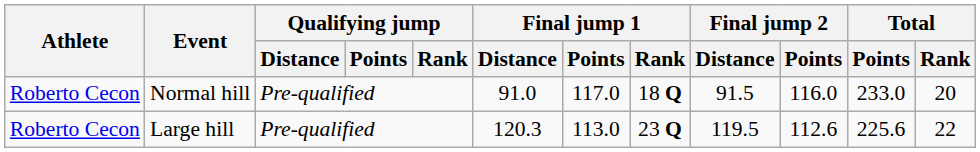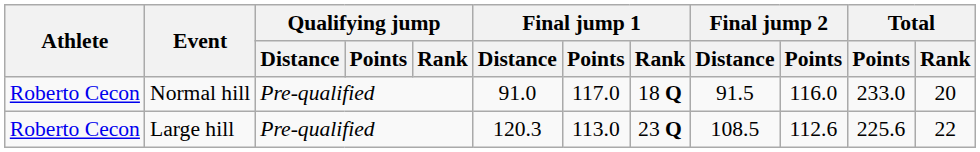Large hill | Final jump 2 / Distance: 119.5 -> 108.5
